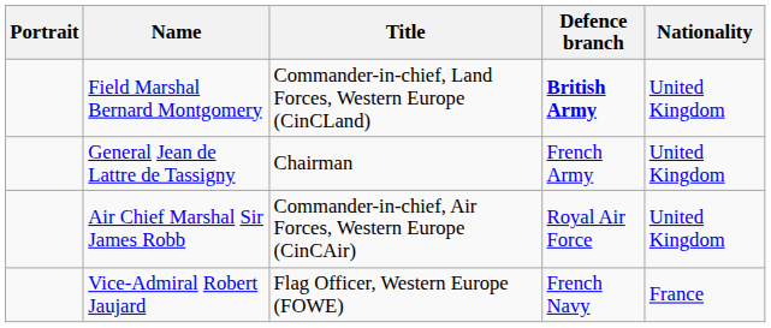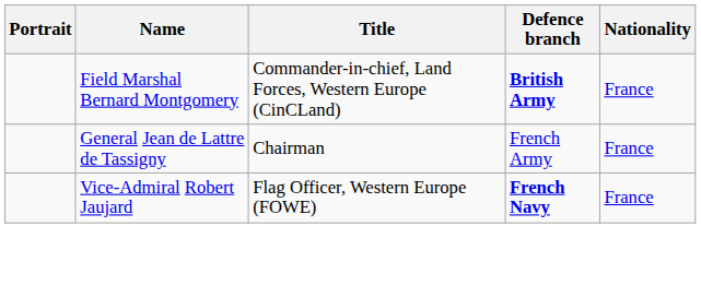Field Marshal Bernard Montgomery | Nationality: United Kingdom -> France
General Jean de Lattre de Tassigny | Nationality: United Kingdom -> France
- row: Air Chief Marshal Sir James Robb | Commander-in-chief, Air Forces, Western Europe (CinCAir) | Royal Air Force | United Kingdom
Vice-Admiral Robert Jaujard | Defence branch: normal -> bold
